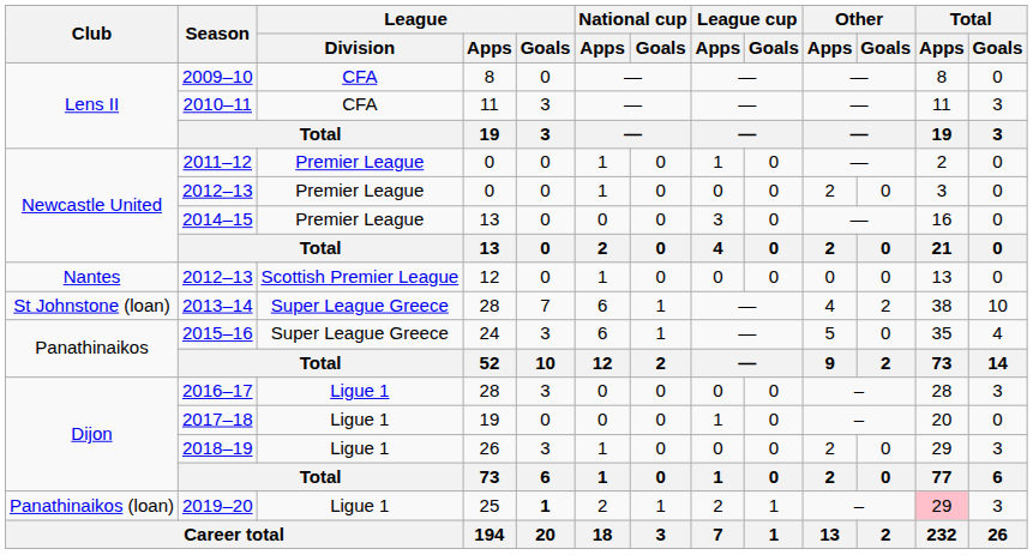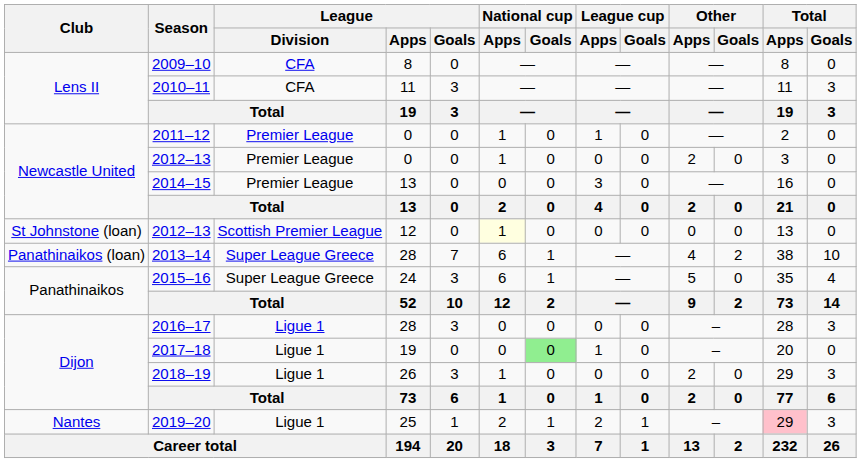2012–13 / 12 | Club: Nantes -> St Johnstone (loan)
2012–13 / 12 | National cup / Apps: no background -> lightyellow background
2013–14 | Club: St Johnstone (loan) -> Panathinaikos (loan)
2017–18 | National cup / Goals: no background -> lightgreen background
2019–20 | Club: Panathinaikos (loan) -> Nantes
2019–20 | League / Goals: bold -> normal
